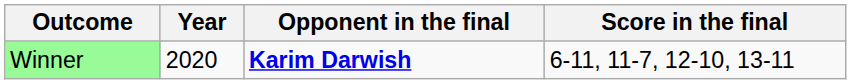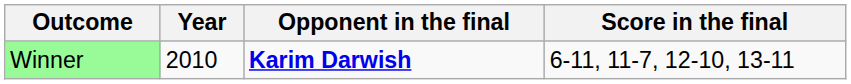Winner | Year: 2020 -> 2010
